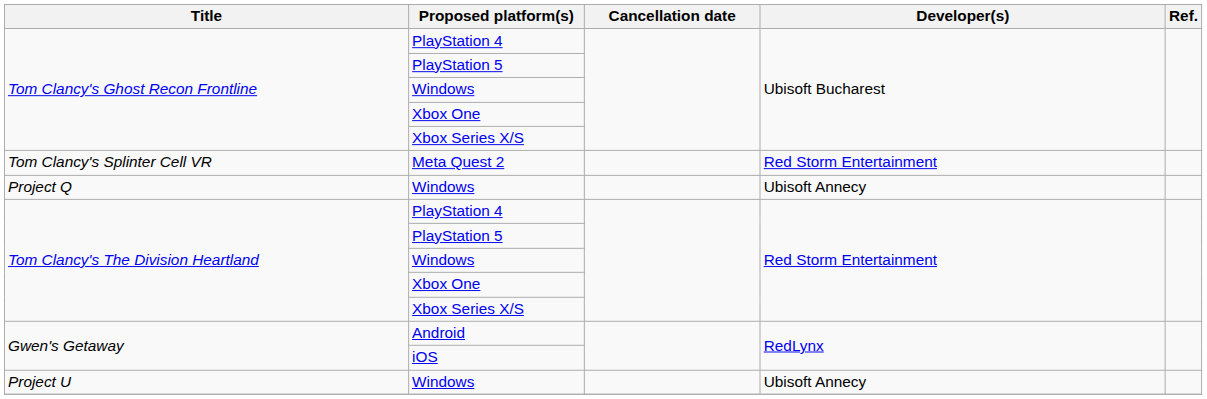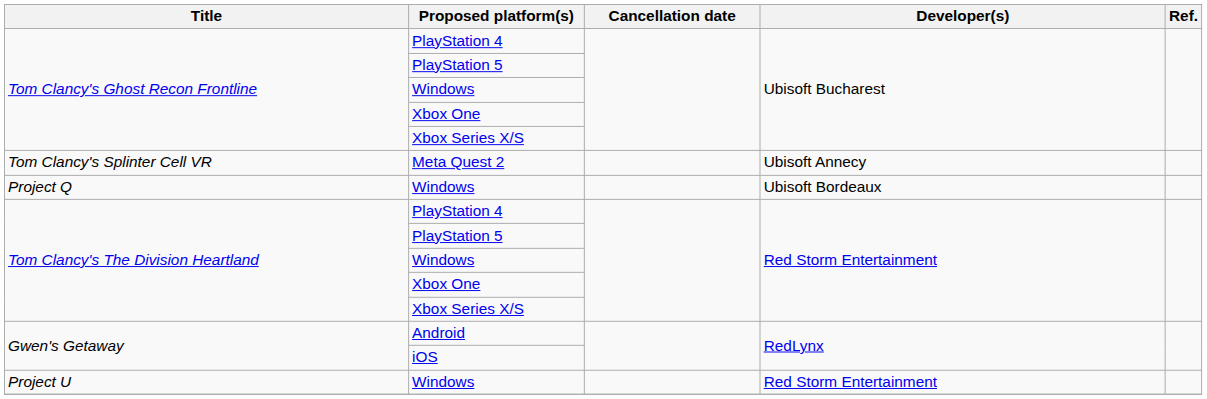Meta Quest 2 | Developer(s): Red Storm Entertainment -> Ubisoft Annecy
Project Q / Windows | Developer(s): Ubisoft Annecy -> Ubisoft Bordeaux
Project U / Windows | Developer(s): Ubisoft Annecy -> Red Storm Entertainment
